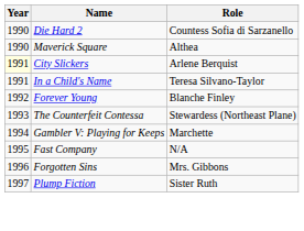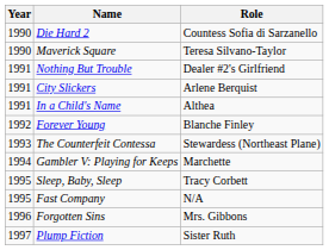Maverick Square | Role: Althea -> Teresa Silvano-Taylor
+ row: 1991 | Nothing But Trouble | Dealer #2's Girlfriend
City Slickers | Year: lightyellow background -> no background
In a Child's Name | Role: Teresa Silvano-Taylor -> Althea
+ row: 1995 | Sleep, Baby, Sleep | Tracy Corbett
